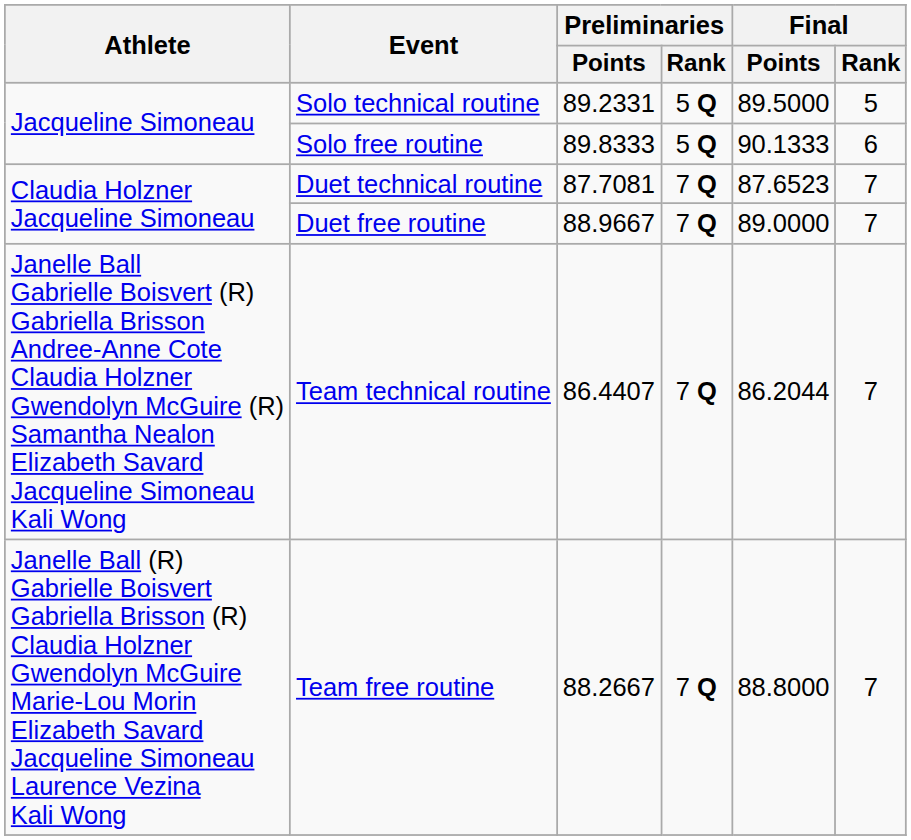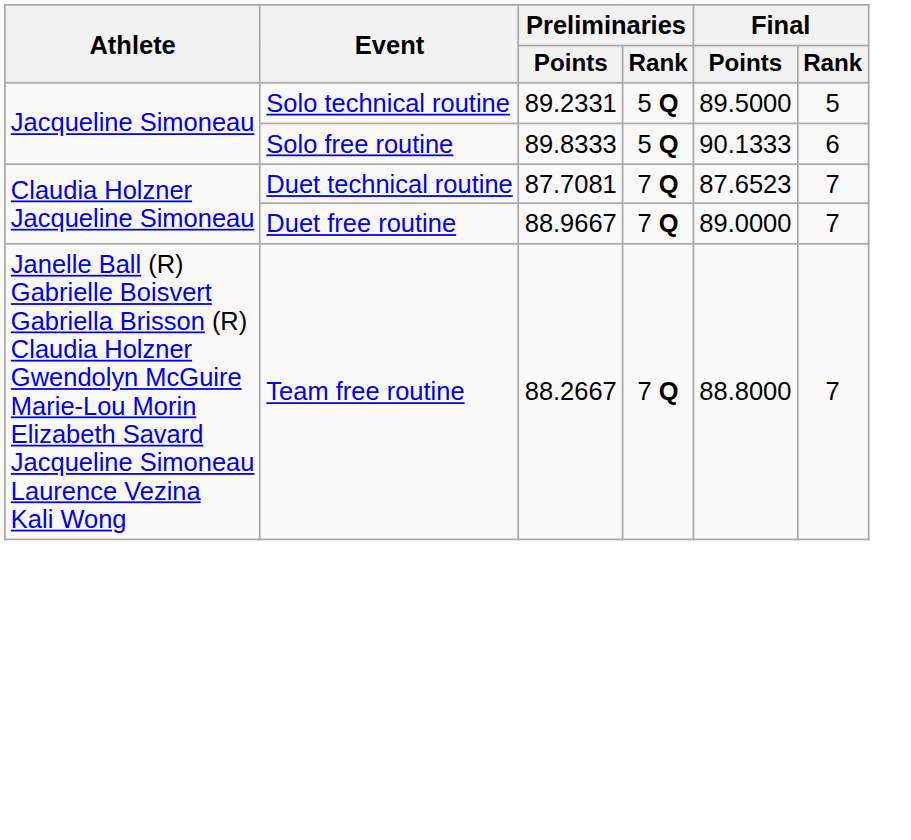- row: Janelle Ball Gabrielle Boisvert (R) Gabriella Brisson Andree-Anne Cote Claudia Holzner Gwendolyn McGuire (R) Samantha Nealon Elizabeth Savard Jacqueline Simoneau Kali Wong | Team technical routine | 86.4407 | 7 Q | 86.2044 | 7
